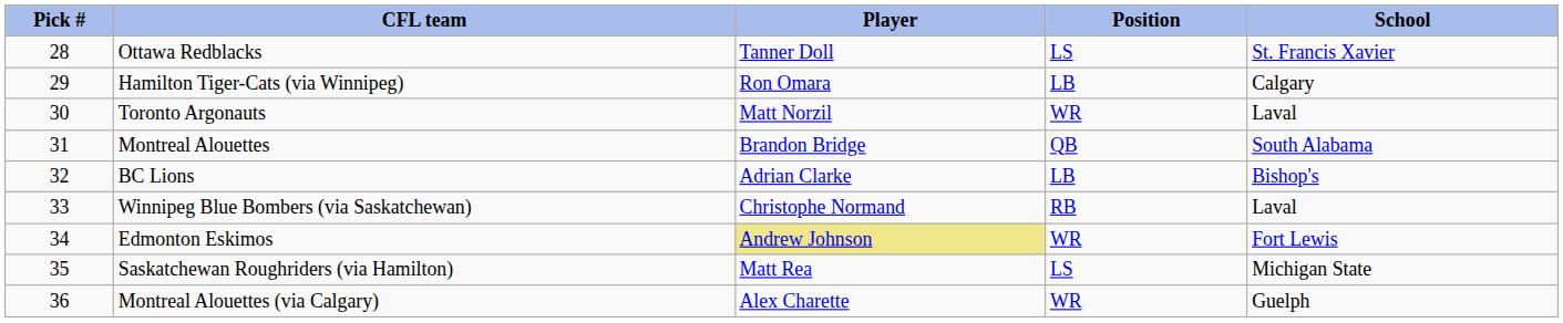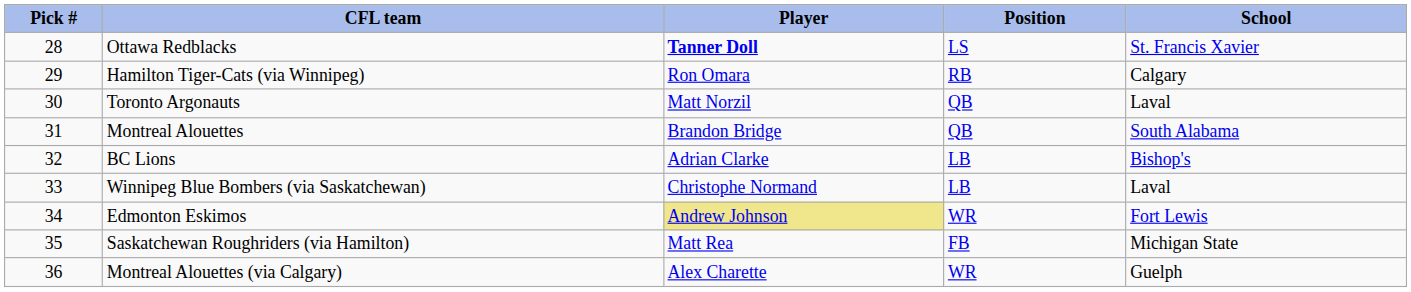Ottawa Redblacks | Player: normal -> bold
Hamilton Tiger-Cats (via Winnipeg) | Position: LB -> RB
Toronto Argonauts | Position: WR -> QB
Winnipeg Blue Bombers (via Saskatchewan) | Position: RB -> LB
Saskatchewan Roughriders (via Hamilton) | Position: LS -> FB
